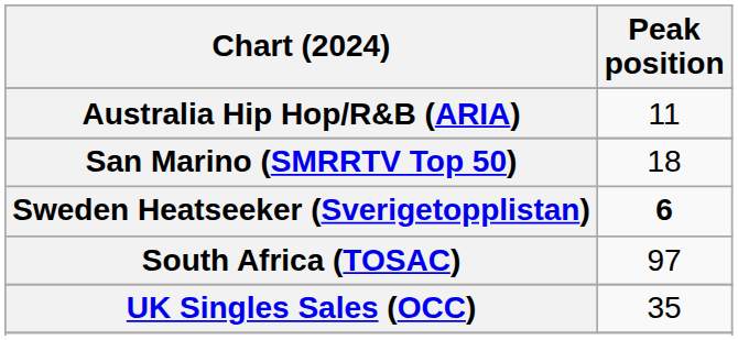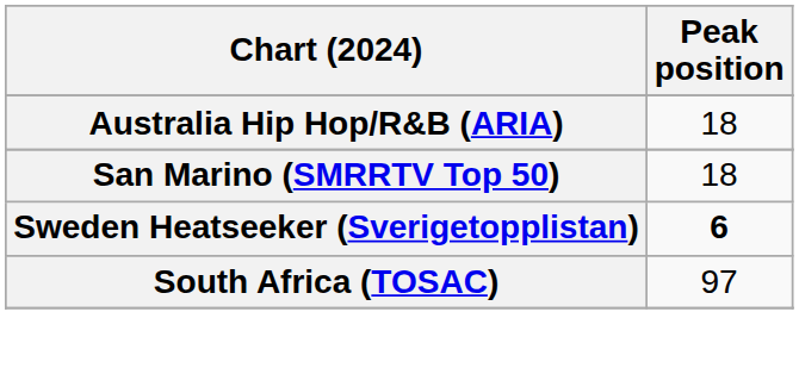Australia Hip Hop/R&B (ARIA) | Peak position: 11 -> 18
- row: UK Singles Sales (OCC) | 35
